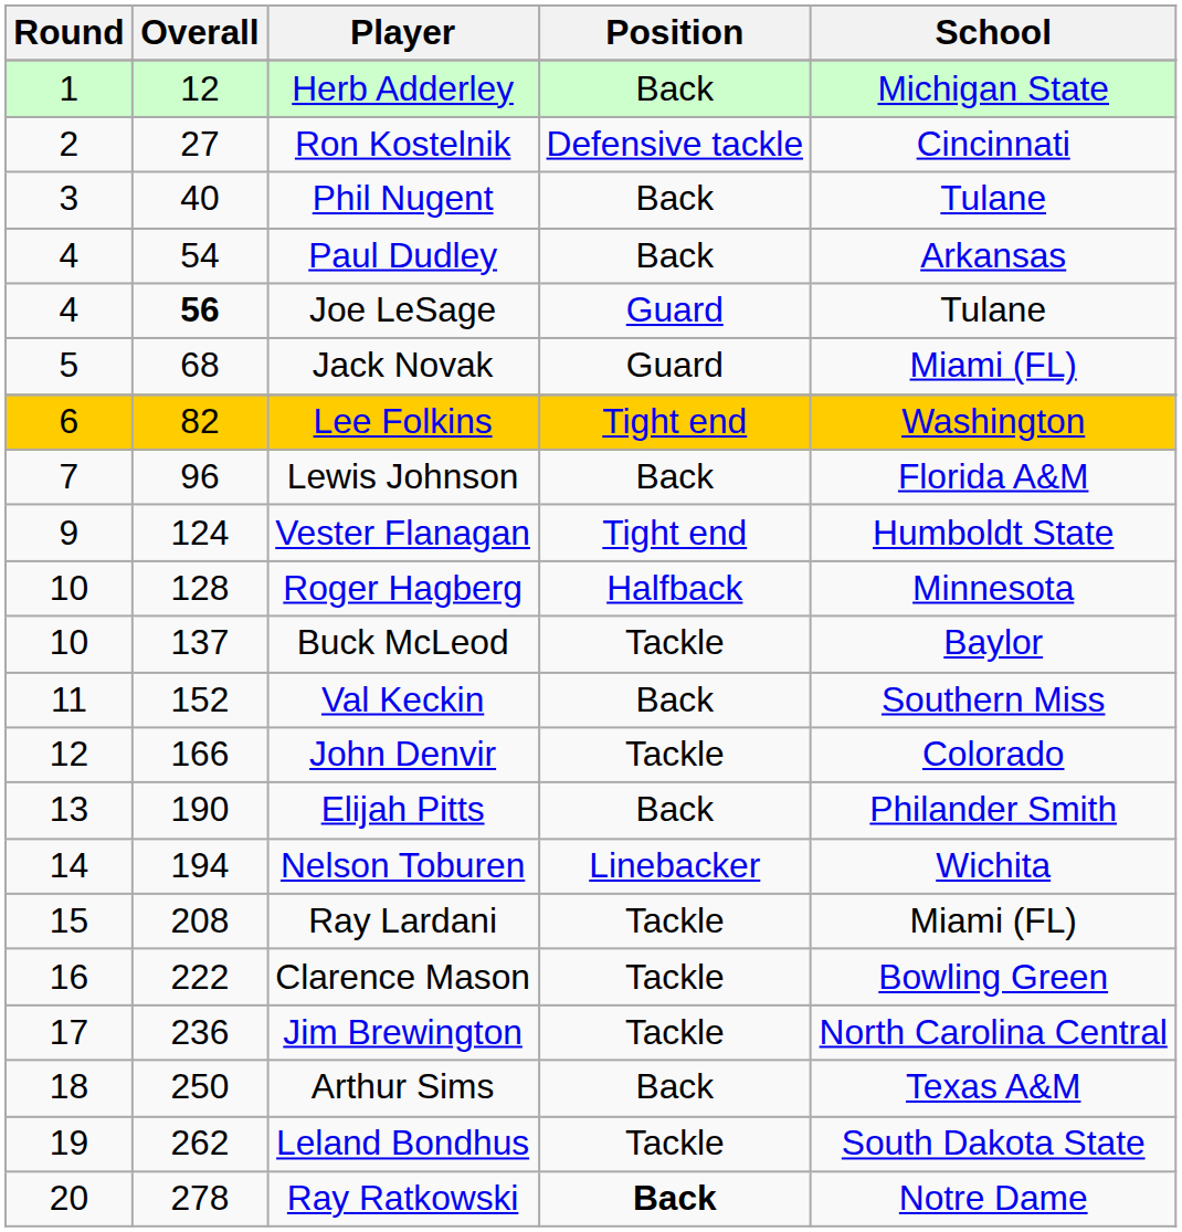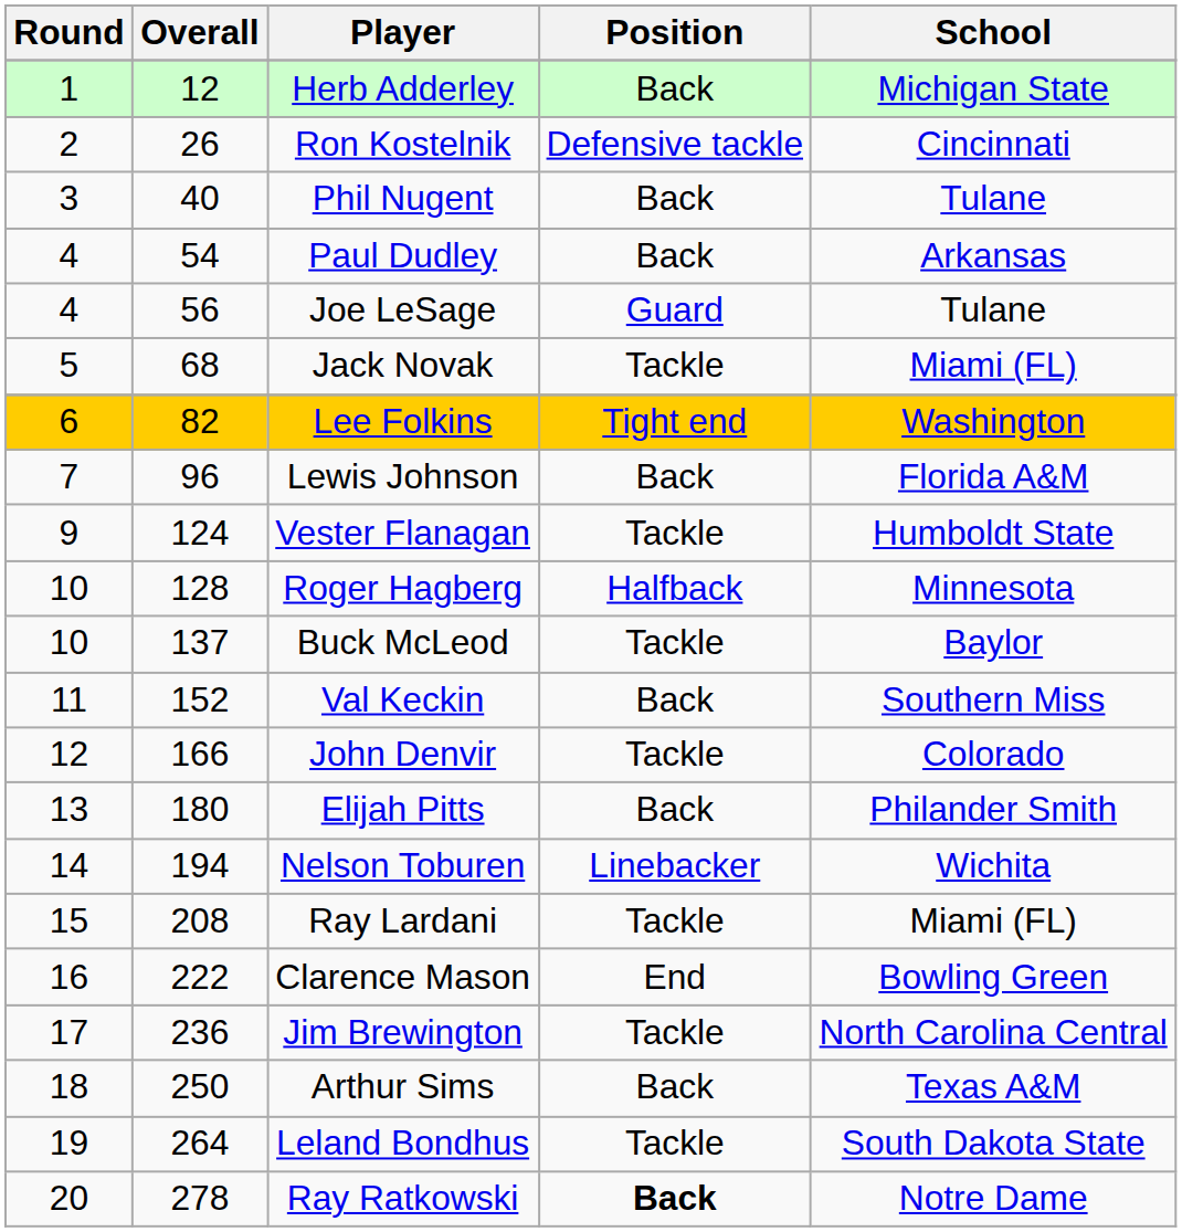Ron Kostelnik | Overall: 27 -> 26
Joe LeSage | Overall: bold -> normal
Jack Novak | Position: Guard -> Tackle
Vester Flanagan | Position: Tight end -> Tackle
Elijah Pitts | Overall: 190 -> 180
Clarence Mason | Position: Tackle -> End
Leland Bondhus | Overall: 262 -> 264
